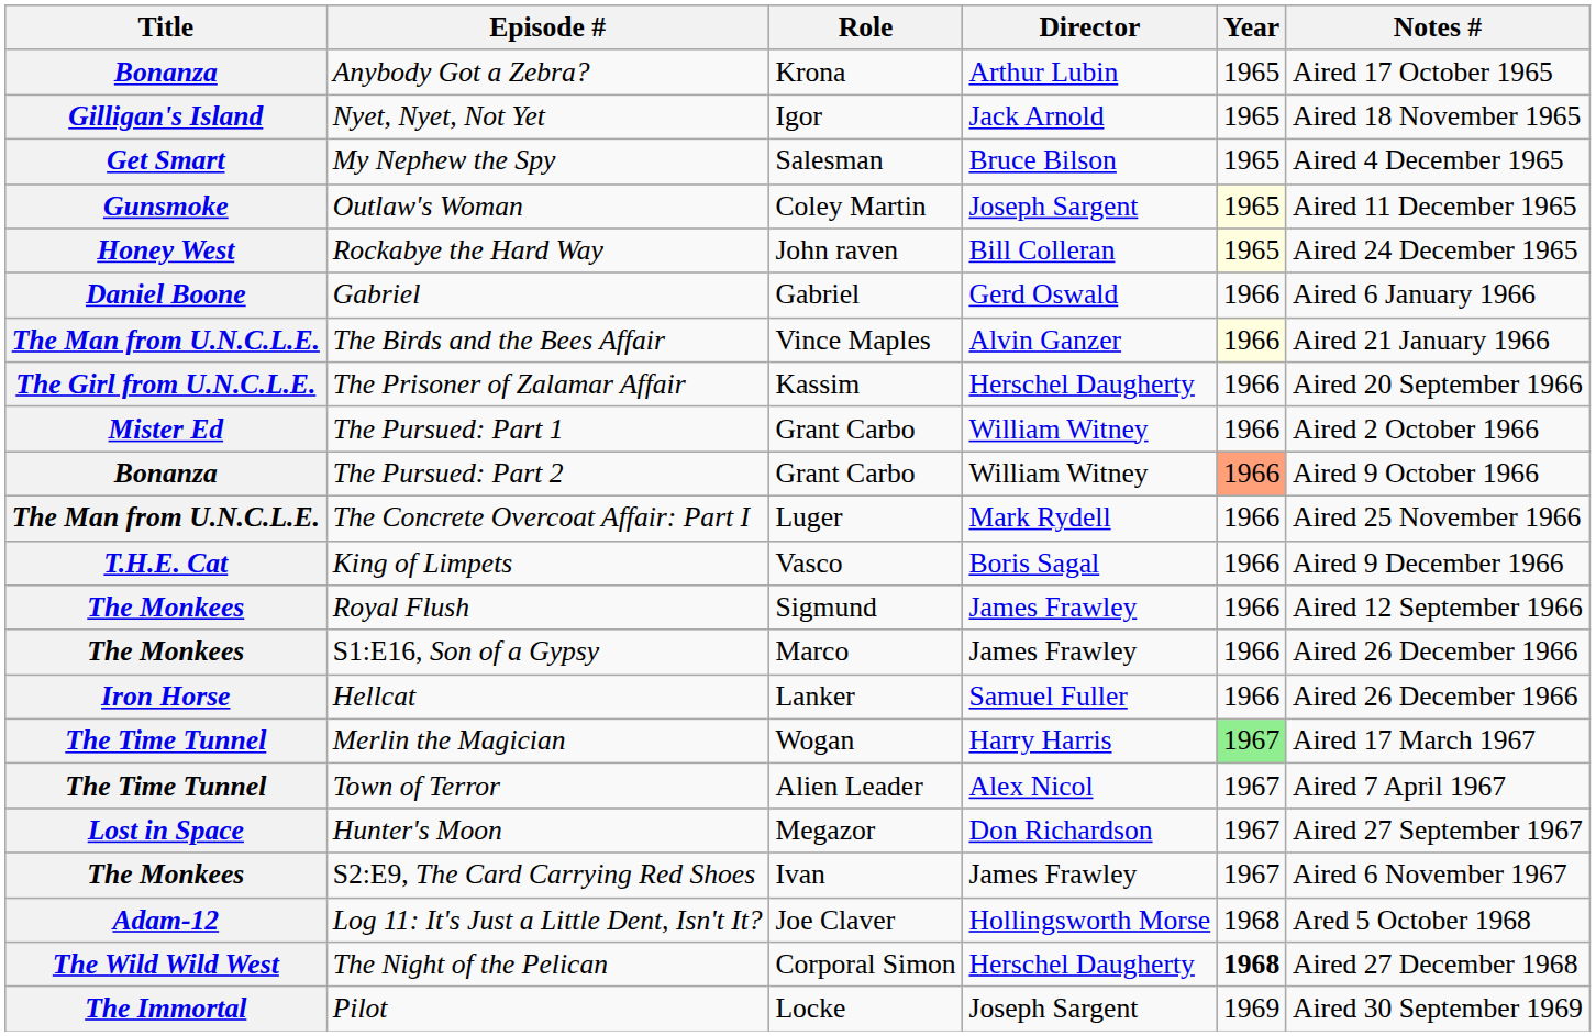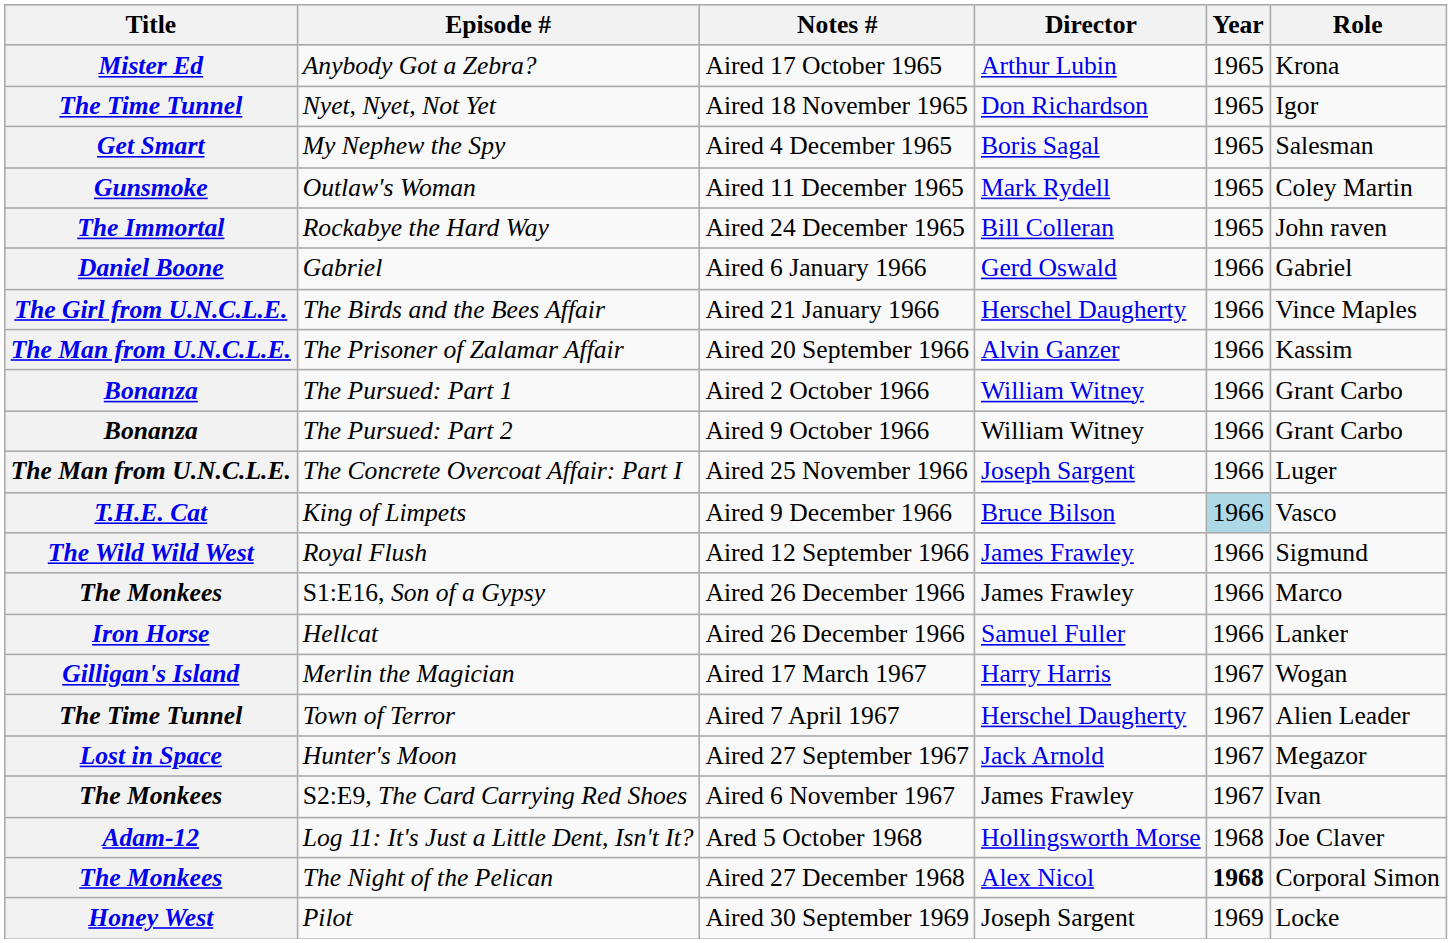columns swapped: Role <-> Notes #
Anybody Got a Zebra? | Title: Bonanza -> Mister Ed
Nyet, Nyet, Not Yet | Title: Gilligan's Island -> The Time Tunnel
Nyet, Nyet, Not Yet | Director: Jack Arnold -> Don Richardson
My Nephew the Spy | Director: Bruce Bilson -> Boris Sagal
Outlaw's Woman | Director: Joseph Sargent -> Mark Rydell
Outlaw's Woman | Year: lightyellow background -> no background
Rockabye the Hard Way | Title: Honey West -> The Immortal
Rockabye the Hard Way | Year: lightyellow background -> no background
The Birds and the Bees Affair | Title: The Man from U.N.C.L.E. -> The Girl from U.N.C.L.E.
The Birds and the Bees Affair | Director: Alvin Ganzer -> Herschel Daugherty
The Birds and the Bees Affair | Year: lightyellow background -> no background
The Prisoner of Zalamar Affair | Title: The Girl from U.N.C.L.E. -> The Man from U.N.C.L.E.
The Prisoner of Zalamar Affair | Director: Herschel Daugherty -> Alvin Ganzer
The Pursued: Part 1 | Title: Mister Ed -> Bonanza
The Pursued: Part 2 | Year: lightsalmon background -> no background
The Concrete Overcoat Affair: Part I | Director: Mark Rydell -> Joseph Sargent
King of Limpets | Director: Boris Sagal -> Bruce Bilson
King of Limpets | Year: no background -> lightblue background
Royal Flush | Title: The Monkees -> The Wild Wild West
Merlin the Magician | Title: The Time Tunnel -> Gilligan's Island
Merlin the Magician | Year: lightgreen background -> no background
Town of Terror | Director: Alex Nicol -> Herschel Daugherty
Hunter's Moon | Director: Don Richardson -> Jack Arnold
The Night of the Pelican | Title: The Wild Wild West -> The Monkees
The Night of the Pelican | Director: Herschel Daugherty -> Alex Nicol
Pilot | Title: The Immortal -> Honey West
